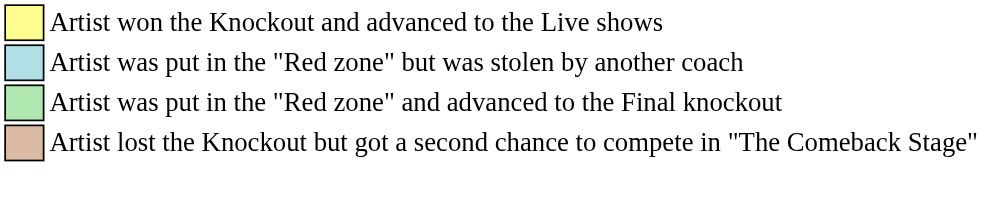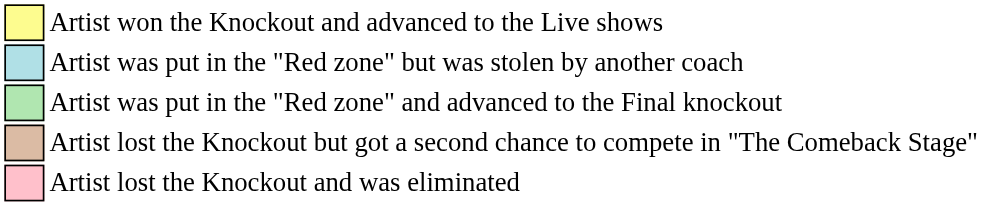+ row: Artist lost the Knockout and was eliminated
